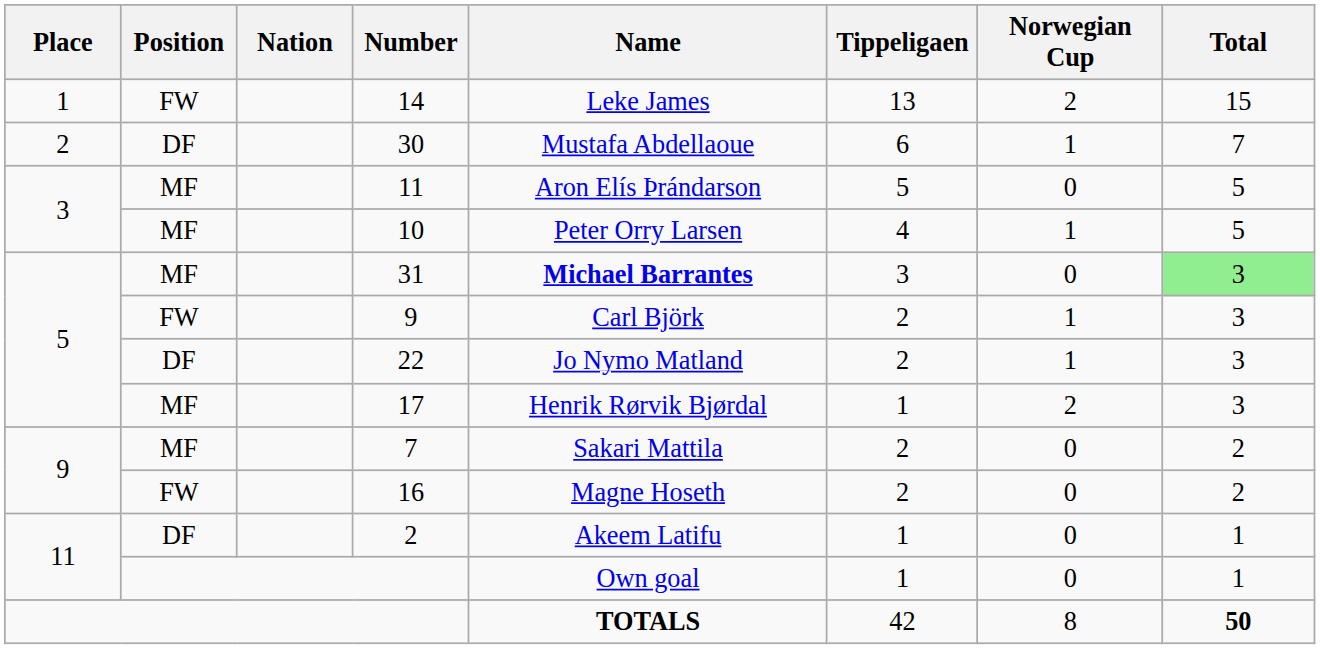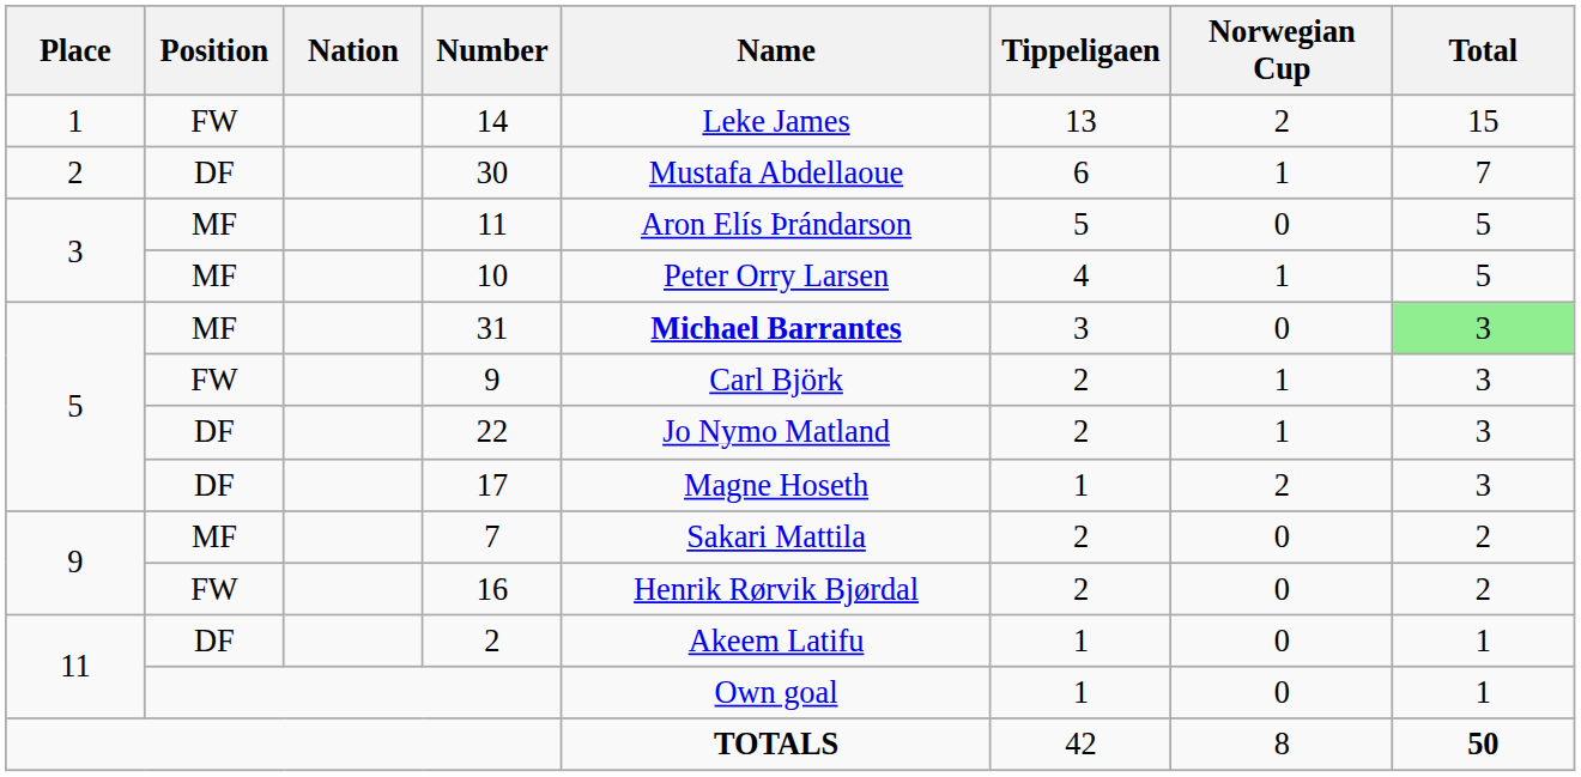17 | Position: MF -> DF
17 | Name: Henrik Rørvik Bjørdal -> Magne Hoseth
16 | Name: Magne Hoseth -> Henrik Rørvik Bjørdal
